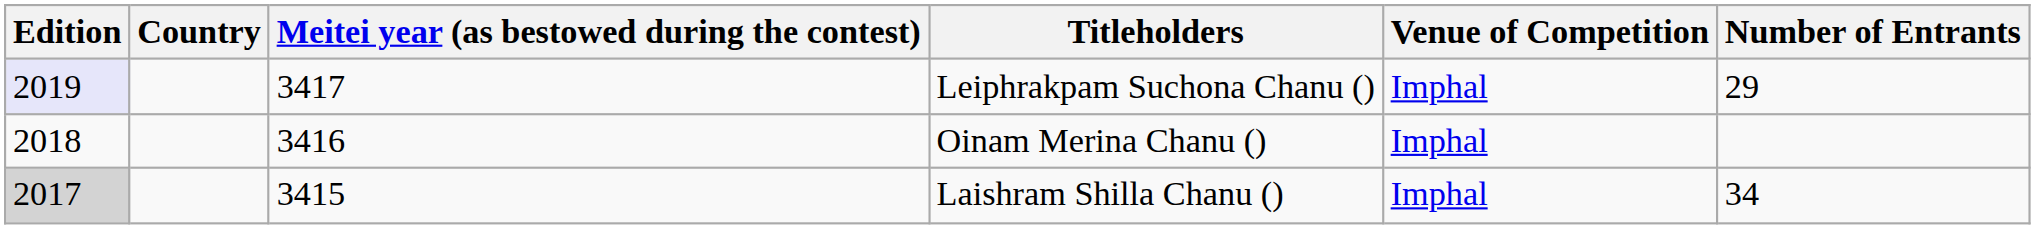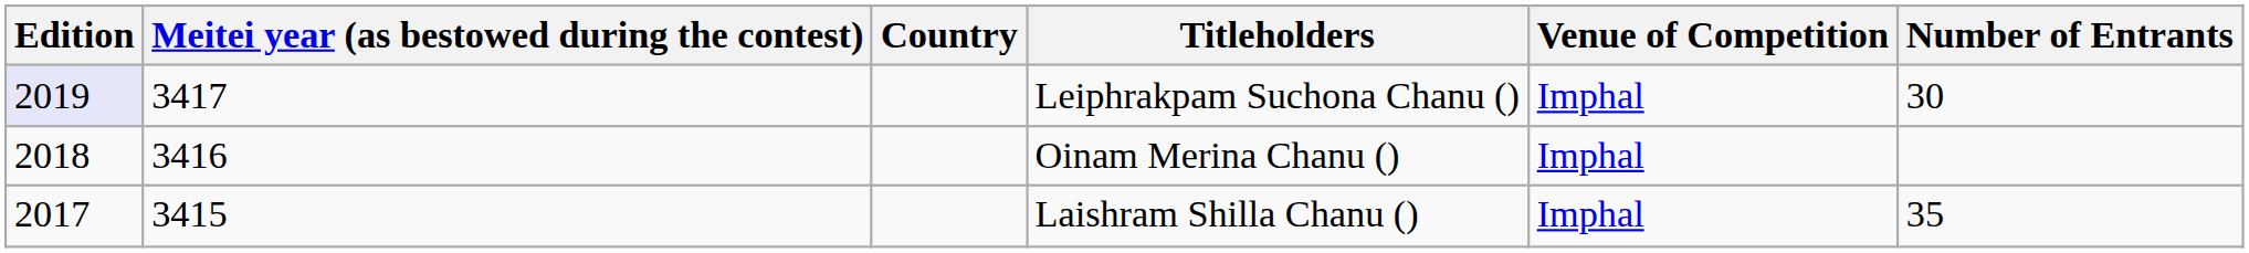columns swapped: Meitei year (as bestowed during the contest) <-> Country
Leiphrakpam Suchona Chanu () | Number of Entrants: 29 -> 30
Laishram Shilla Chanu () | Edition: lightgrey background -> no background
Laishram Shilla Chanu () | Number of Entrants: 34 -> 35
